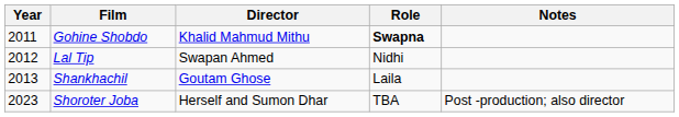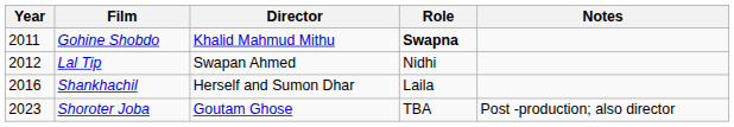Shankhachil | Year: 2013 -> 2016
Shankhachil | Director: Goutam Ghose -> Herself and Sumon Dhar
Shoroter Joba | Director: Herself and Sumon Dhar -> Goutam Ghose
